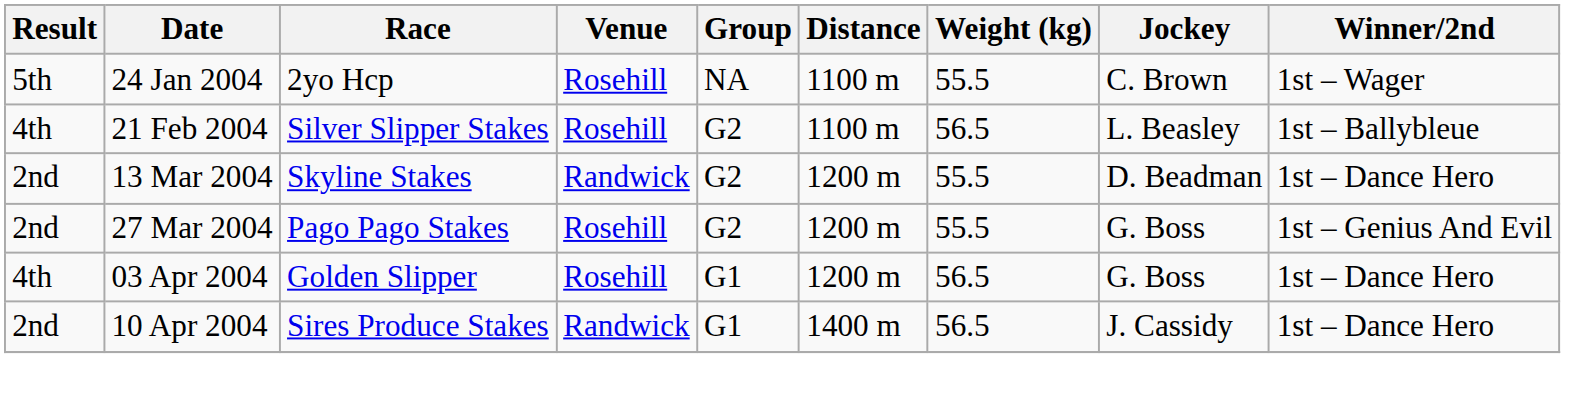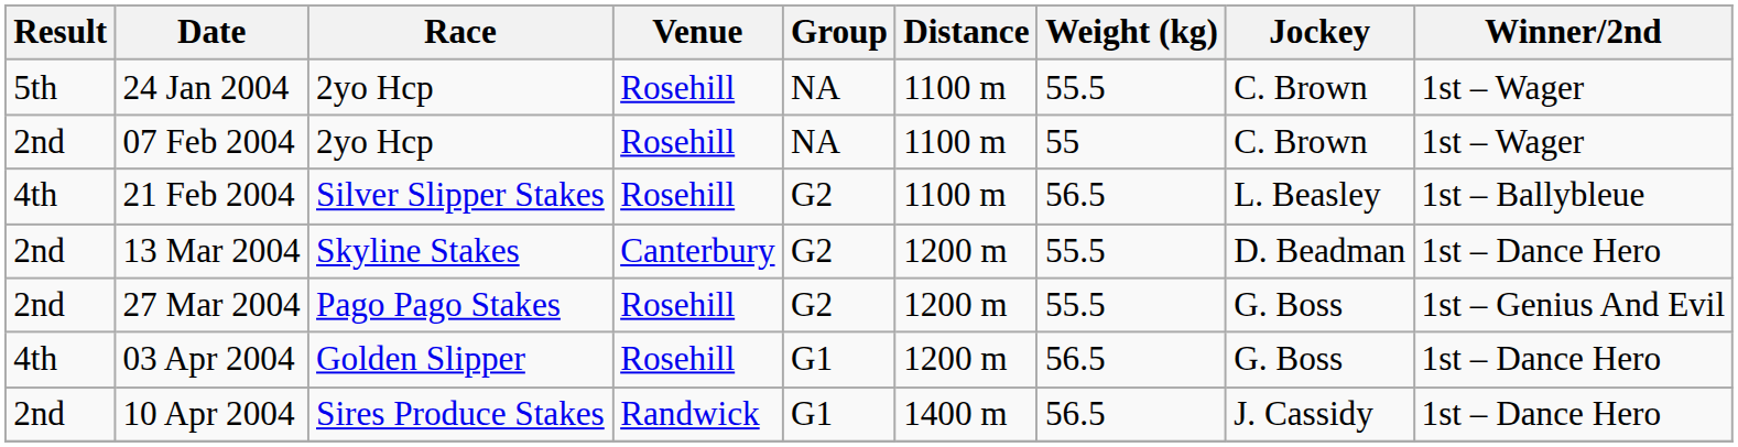+ row: 2nd | 07 Feb 2004 | 2yo Hcp | Rosehill | NA | 1100 m | 55 | C. Brown | 1st – Wager
13 Mar 2004 | Venue: Randwick -> Canterbury
